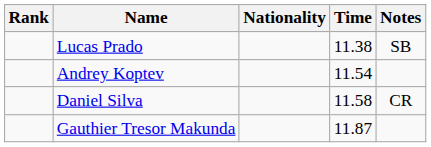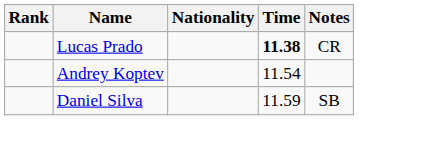Lucas Prado | Time: normal -> bold
Lucas Prado | Notes: SB -> CR
Daniel Silva | Time: 11.58 -> 11.59
Daniel Silva | Notes: CR -> SB
- row: Gauthier Tresor Makunda | 11.87
